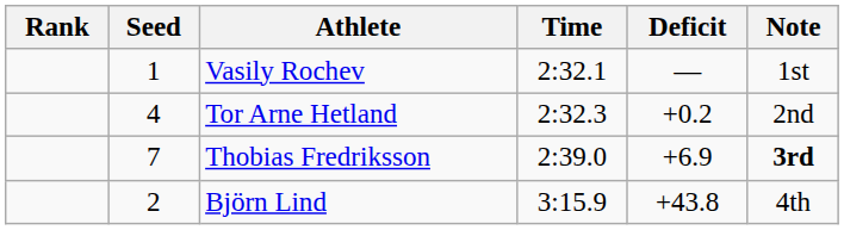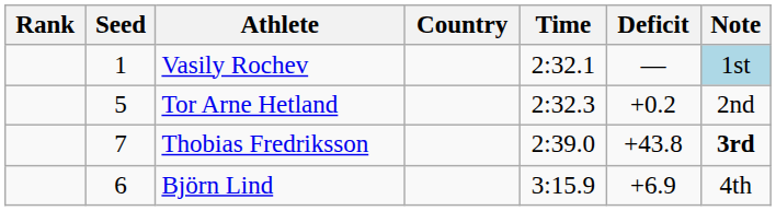+ column: Country
Vasily Rochev | Note: no background -> lightblue background
Tor Arne Hetland | Seed: 4 -> 5
Thobias Fredriksson | Deficit: +6.9 -> +43.8
Björn Lind | Seed: 2 -> 6
Björn Lind | Deficit: +43.8 -> +6.9
